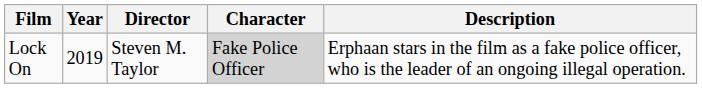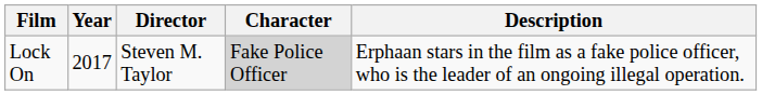Lock On | Year: 2019 -> 2017
